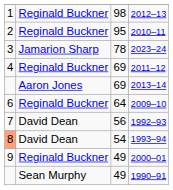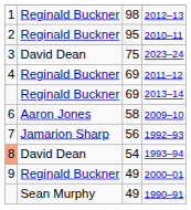2023–24 | column 2: Jamarion Sharp -> David Dean
2023–24 | column 3: 78 -> 75
2013–14 | column 2: Aaron Jones -> Reginald Buckner
2009–10 | column 2: Reginald Buckner -> Aaron Jones
2009–10 | column 3: 64 -> 58
1992–93 | column 2: David Dean -> Jamarion Sharp
